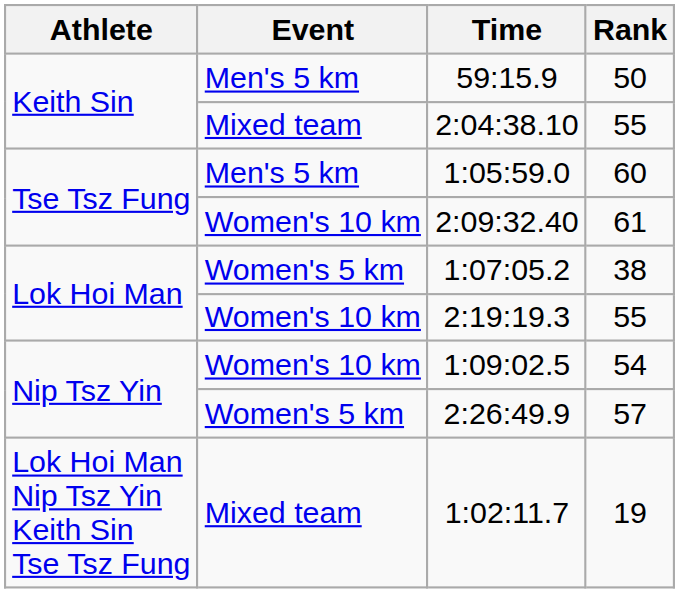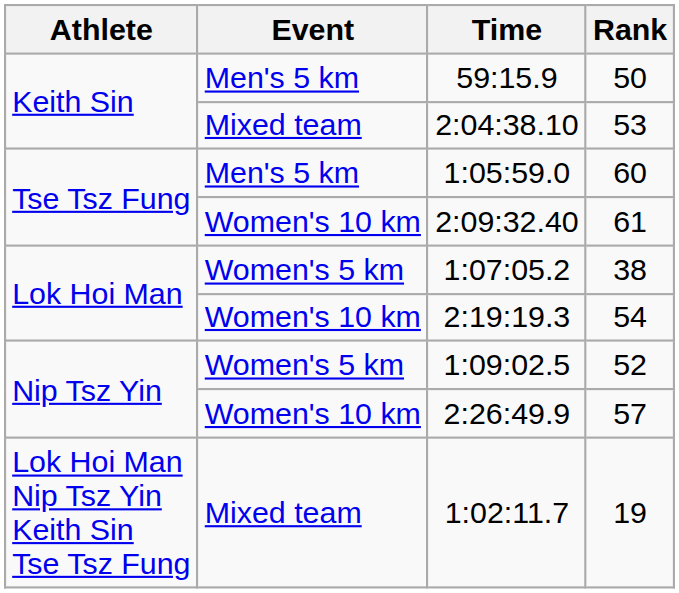2:04:38.10 | Rank: 55 -> 53
2:19:19.3 | Rank: 55 -> 54
1:09:02.5 | Event: Women's 10 km -> Women's 5 km
1:09:02.5 | Rank: 54 -> 52
2:26:49.9 | Event: Women's 5 km -> Women's 10 km
